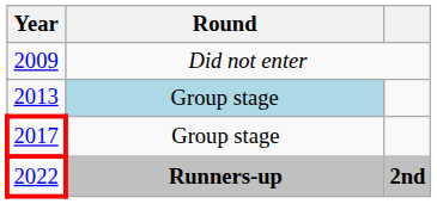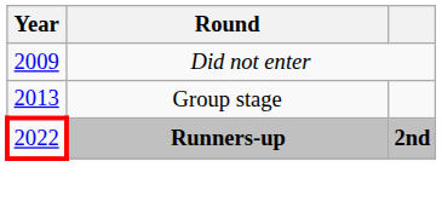2013 | Round: lightblue background -> no background
- row: 2017 | Group stage
